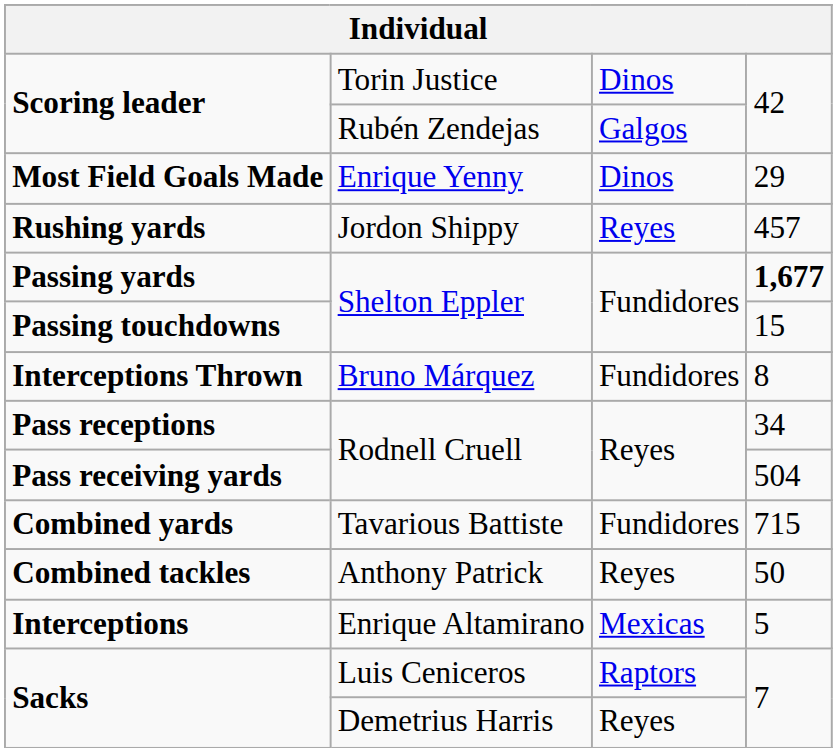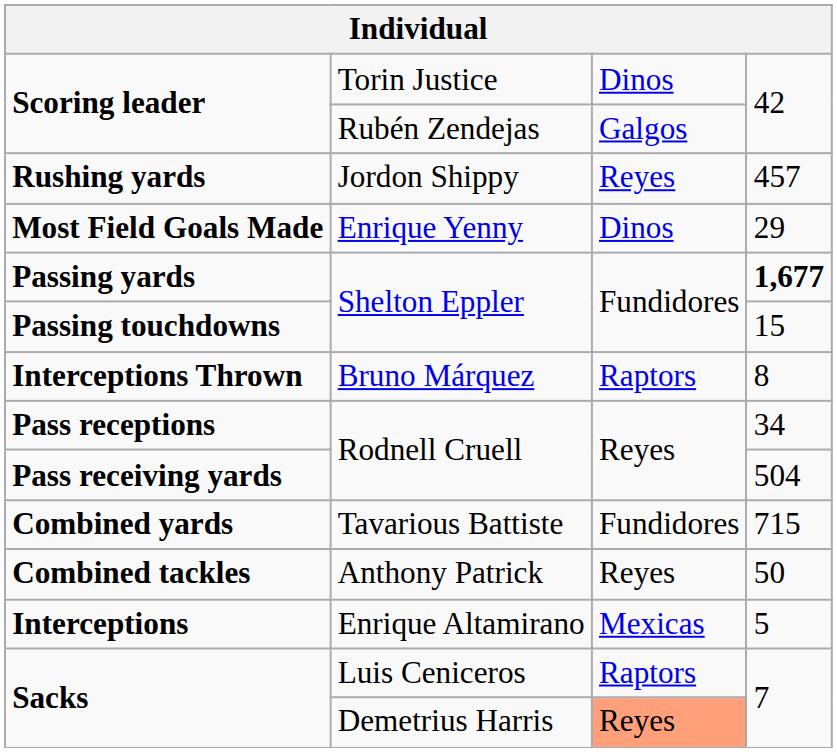rows swapped: Most Field Goals Made <-> Rushing yards
Interceptions Thrown | column 3: Fundidores -> Raptors
Sacks / Demetrius Harris | column 3: no background -> lightsalmon background
